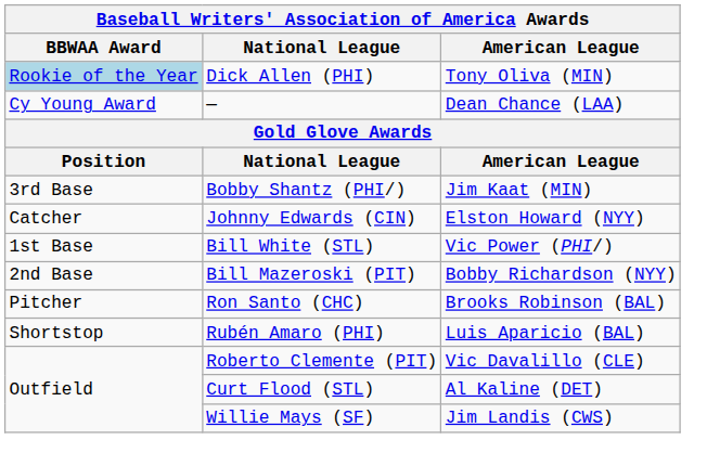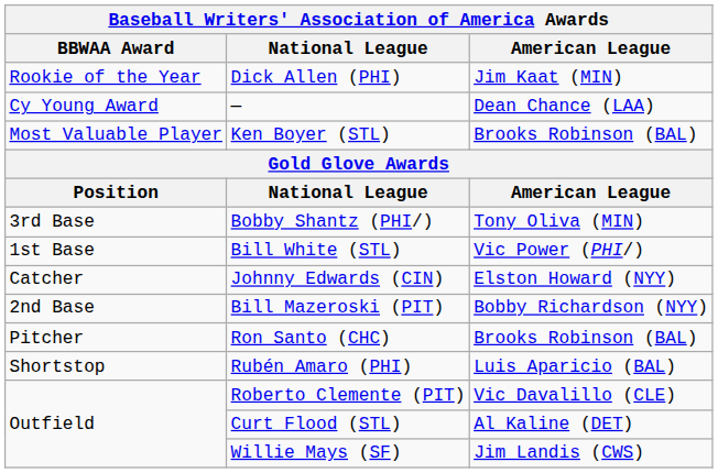Dick Allen (PHI) | BBWAA Award: lightblue background -> no background
Dick Allen (PHI) | American League: Tony Oliva (MIN) -> Jim Kaat (MIN)
+ row: Most Valuable Player | Ken Boyer (STL) | Brooks Robinson (BAL)
Bobby Shantz (PHI/) | American League: Jim Kaat (MIN) -> Tony Oliva (MIN)
rows swapped: Johnny Edwards (CIN) <-> Bill White (STL)
